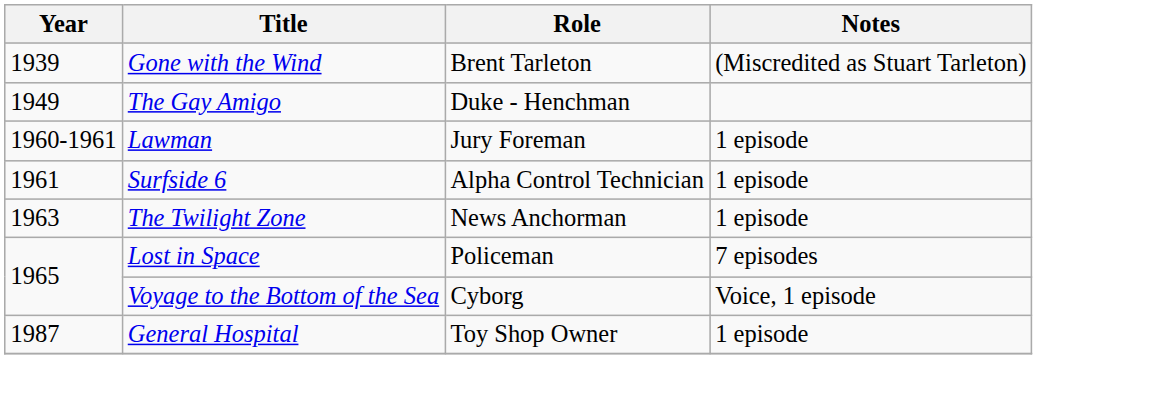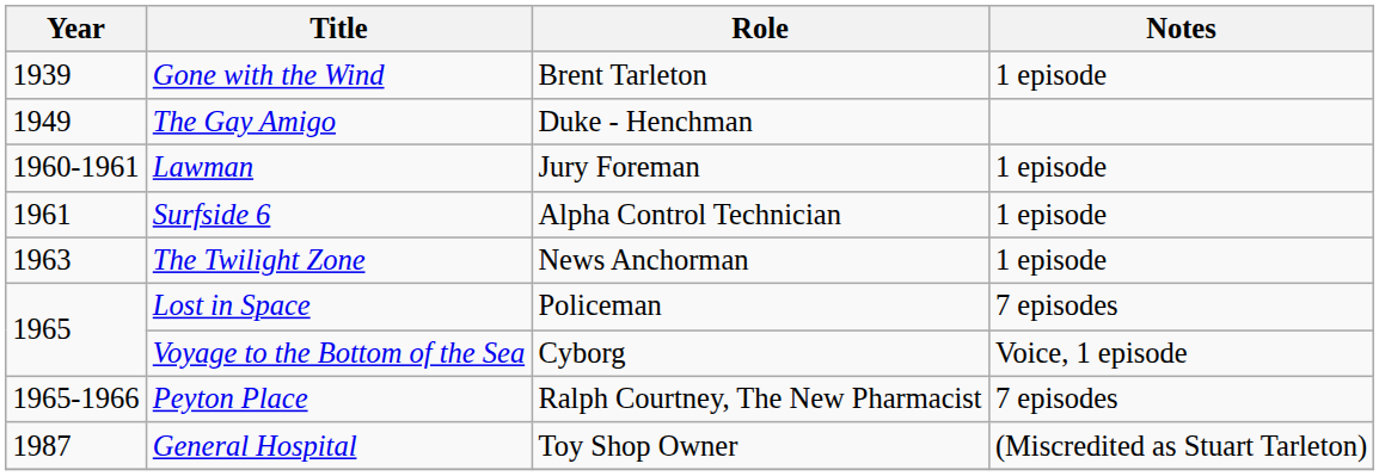Gone with the Wind | Notes: (Miscredited as Stuart Tarleton) -> 1 episode
+ row: 1965-1966 | Peyton Place | Ralph Courtney, The New Pharmacist | 7 episodes
General Hospital | Notes: 1 episode -> (Miscredited as Stuart Tarleton)
